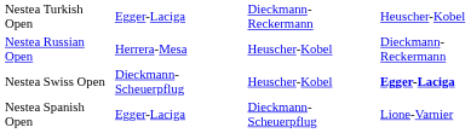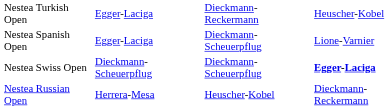rows swapped: Nestea Spanish Open <-> Nestea Russian Open
Nestea Swiss Open | column 3: Heuscher-Kobel -> Dieckmann-Scheuerpflug
